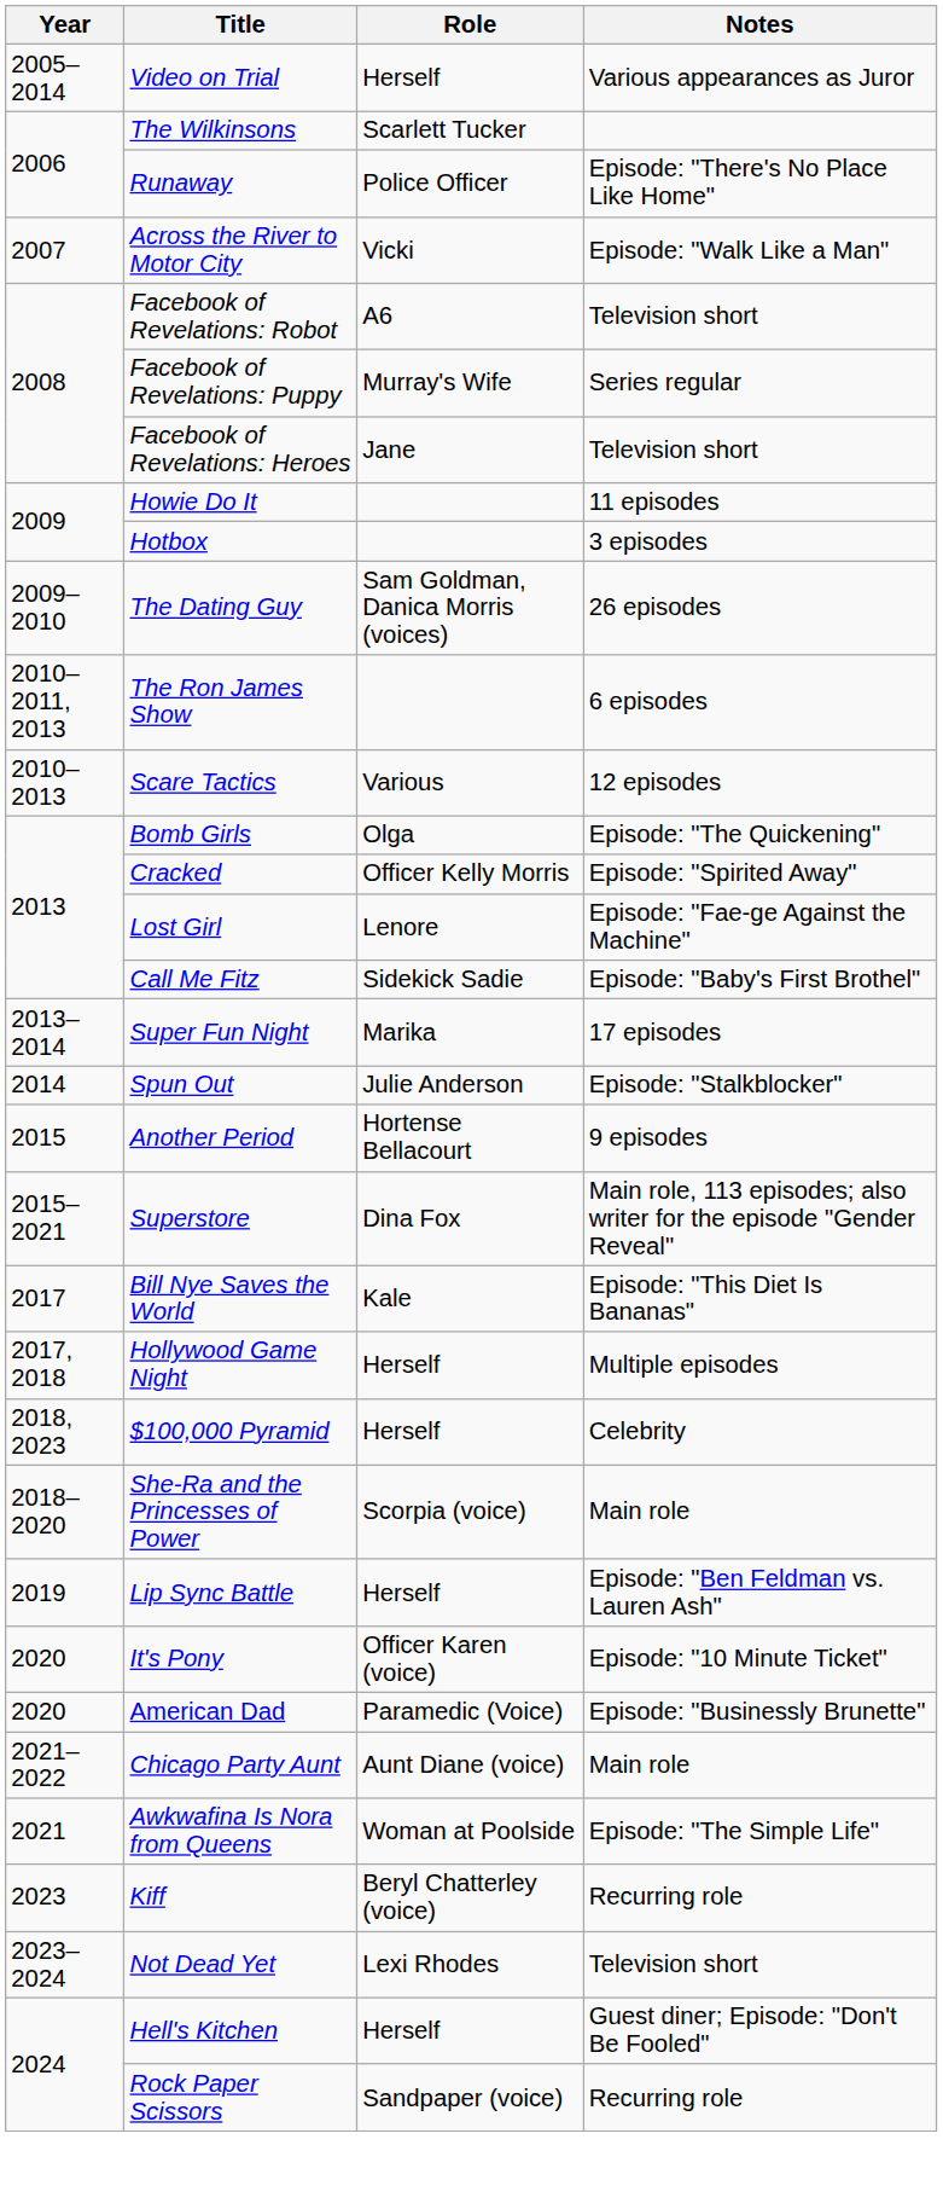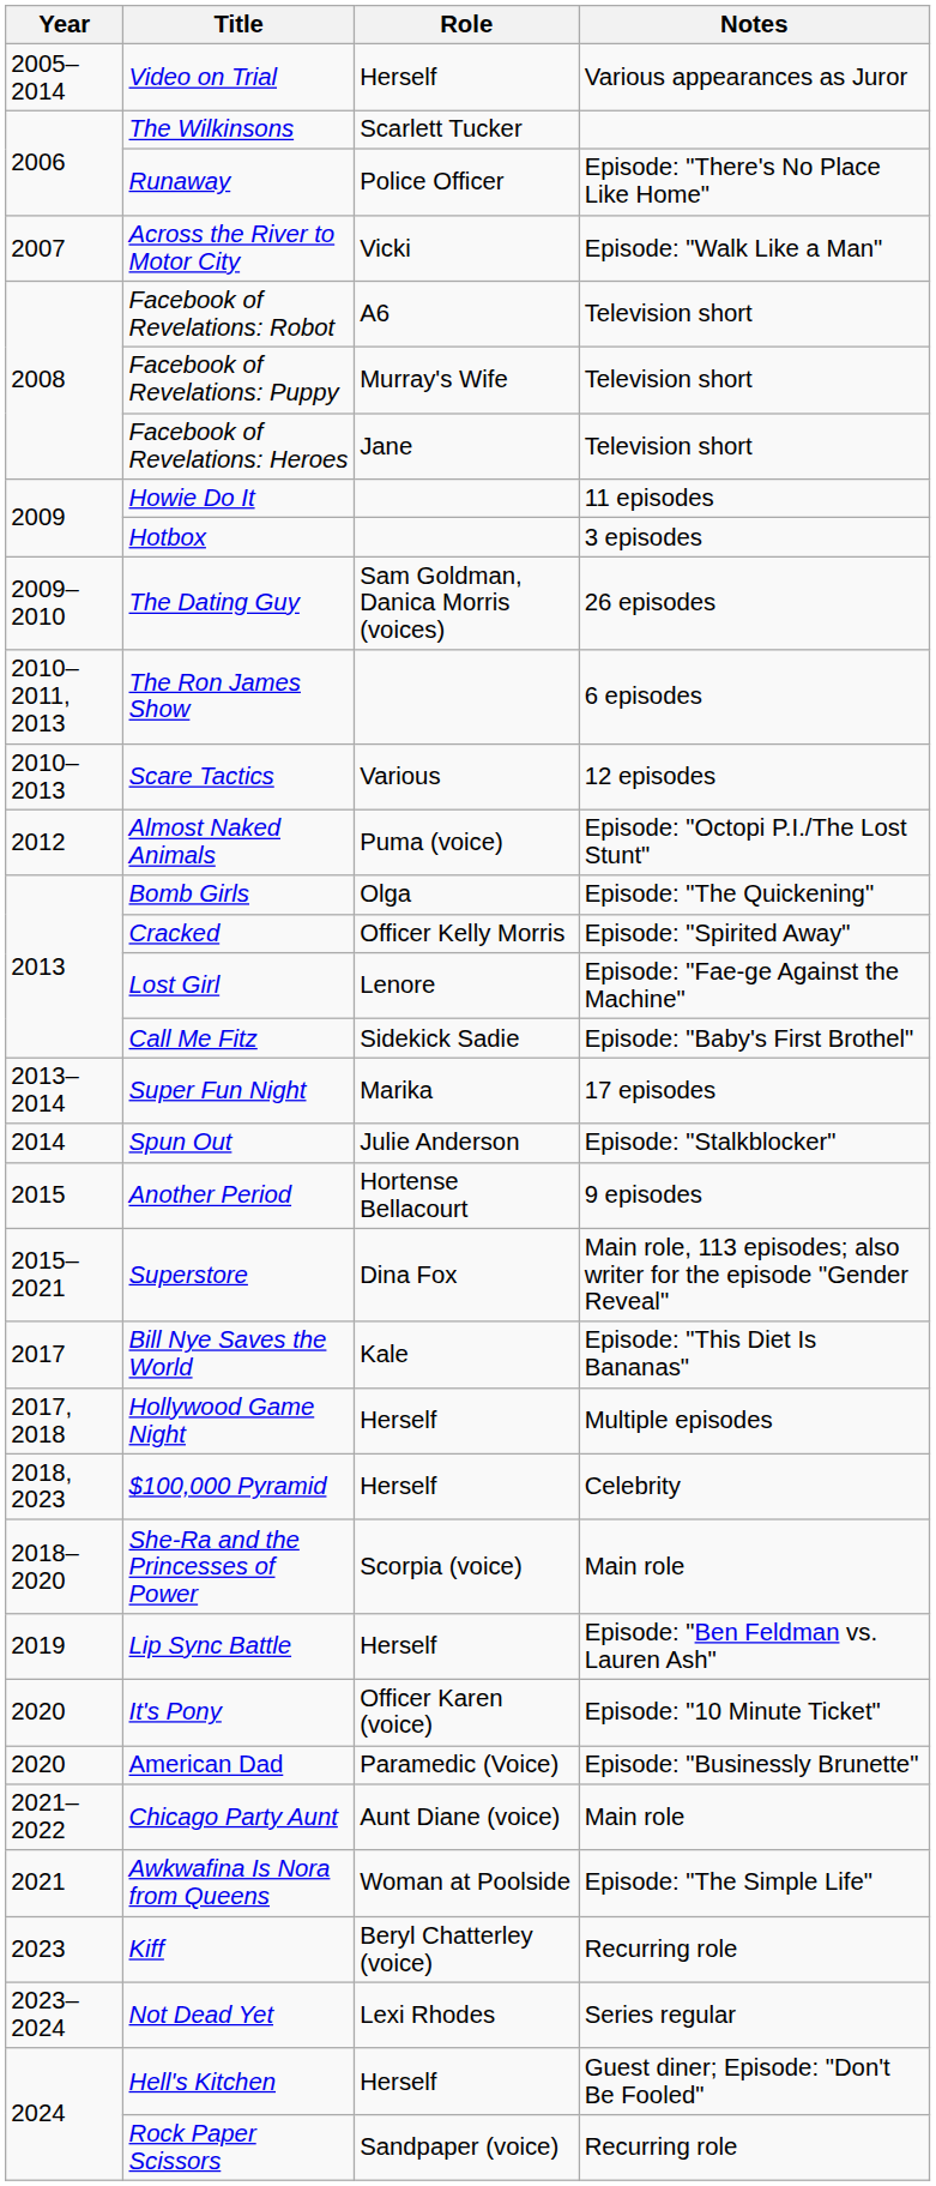Facebook of Revelations: Puppy | Notes: Series regular -> Television short
+ row: 2012 | Almost Naked Animals | Puma (voice) | Episode: "Octopi P.I./The Lost Stunt"
Not Dead Yet | Notes: Television short -> Series regular
